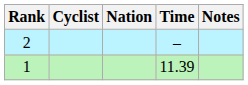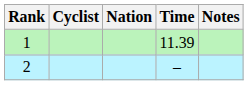rows swapped: 1 <-> 2
